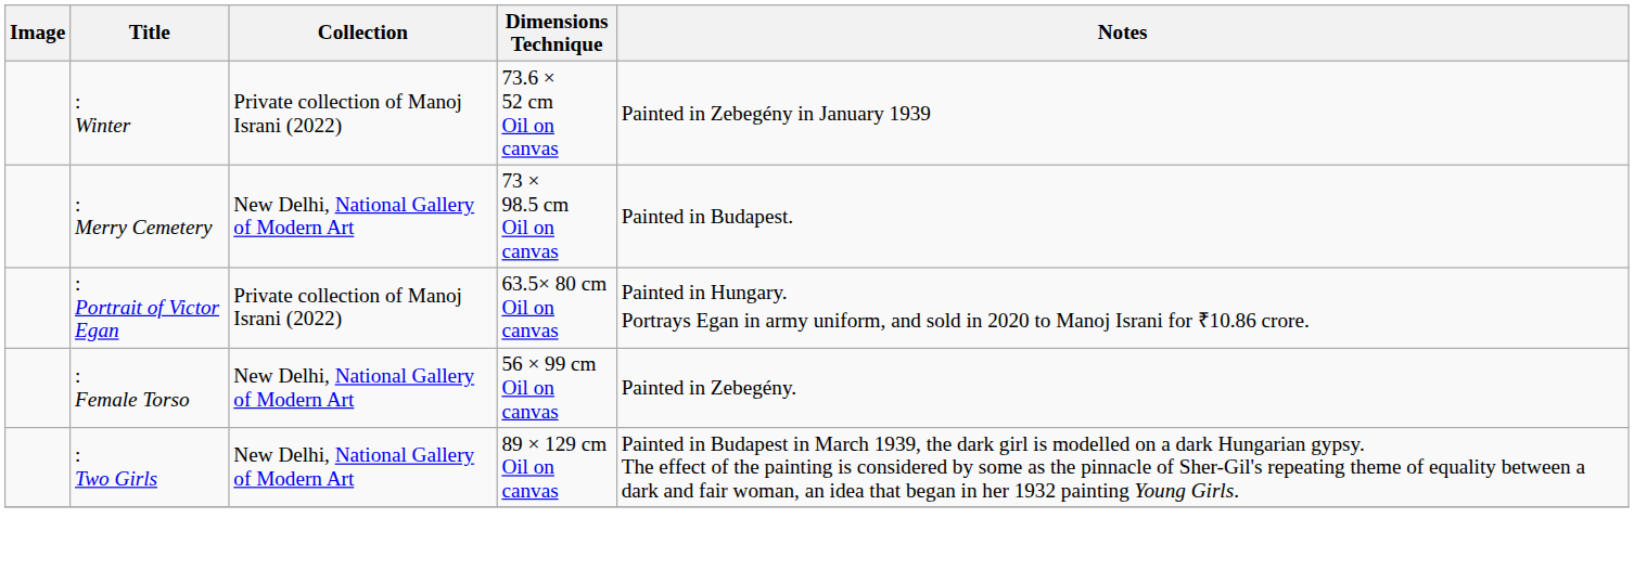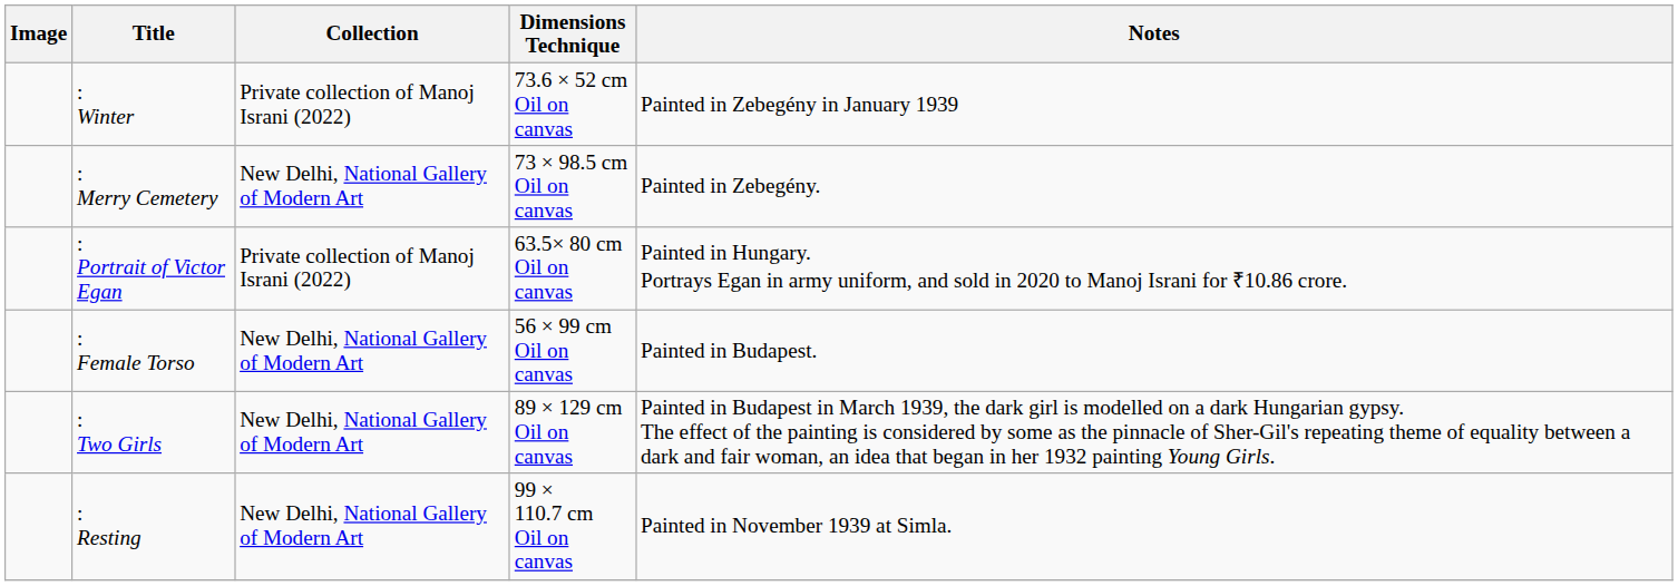: Merry Cemetery | Notes: Painted in Budapest. -> Painted in Zebegény.
: Female Torso | Notes: Painted in Zebegény. -> Painted in Budapest.
+ row: : Resting | New Delhi, National Gallery of Modern Art | 99 × 110.7 cm Oil on canvas | Painted in November 1939 at Simla.
